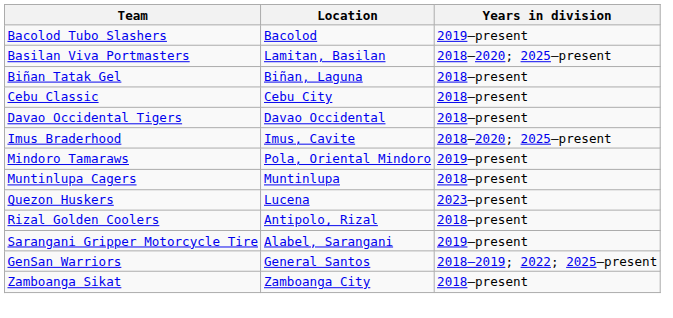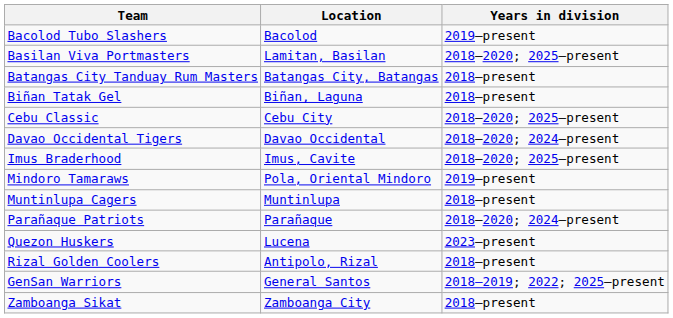+ row: Batangas City Tanduay Rum Masters | Batangas City, Batangas | 2018–present
Cebu Classic | Years in division: 2018–present -> 2018–2020; 2025–present
Davao Occidental Tigers | Years in division: 2018–present -> 2018–2020; 2024–present
+ row: Parañaque Patriots | Parañaque | 2018–2020; 2024–present
- row: Sarangani Gripper Motorcycle Tire | Alabel, Sarangani | 2019–present
